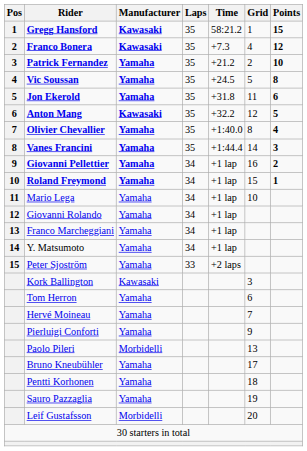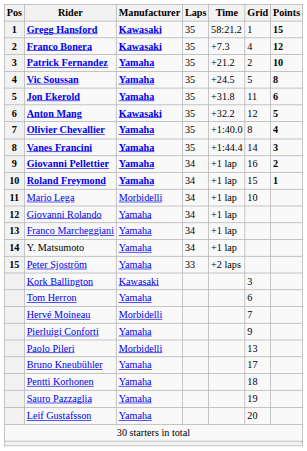Mario Lega | Manufacturer: Yamaha -> Morbidelli
Hervé Moineau | Manufacturer: Yamaha -> Morbidelli
Leif Gustafsson | Manufacturer: Morbidelli -> Yamaha
